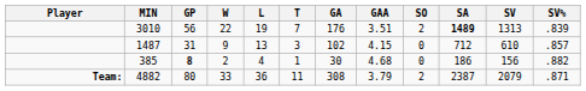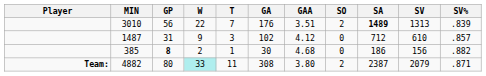- column: L | 19 | 13 | 4 | 36
1487 | GAA: 4.15 -> 4.12
4882 | W: no background -> paleturquoise background
4882 | GAA: 3.79 -> 3.80
